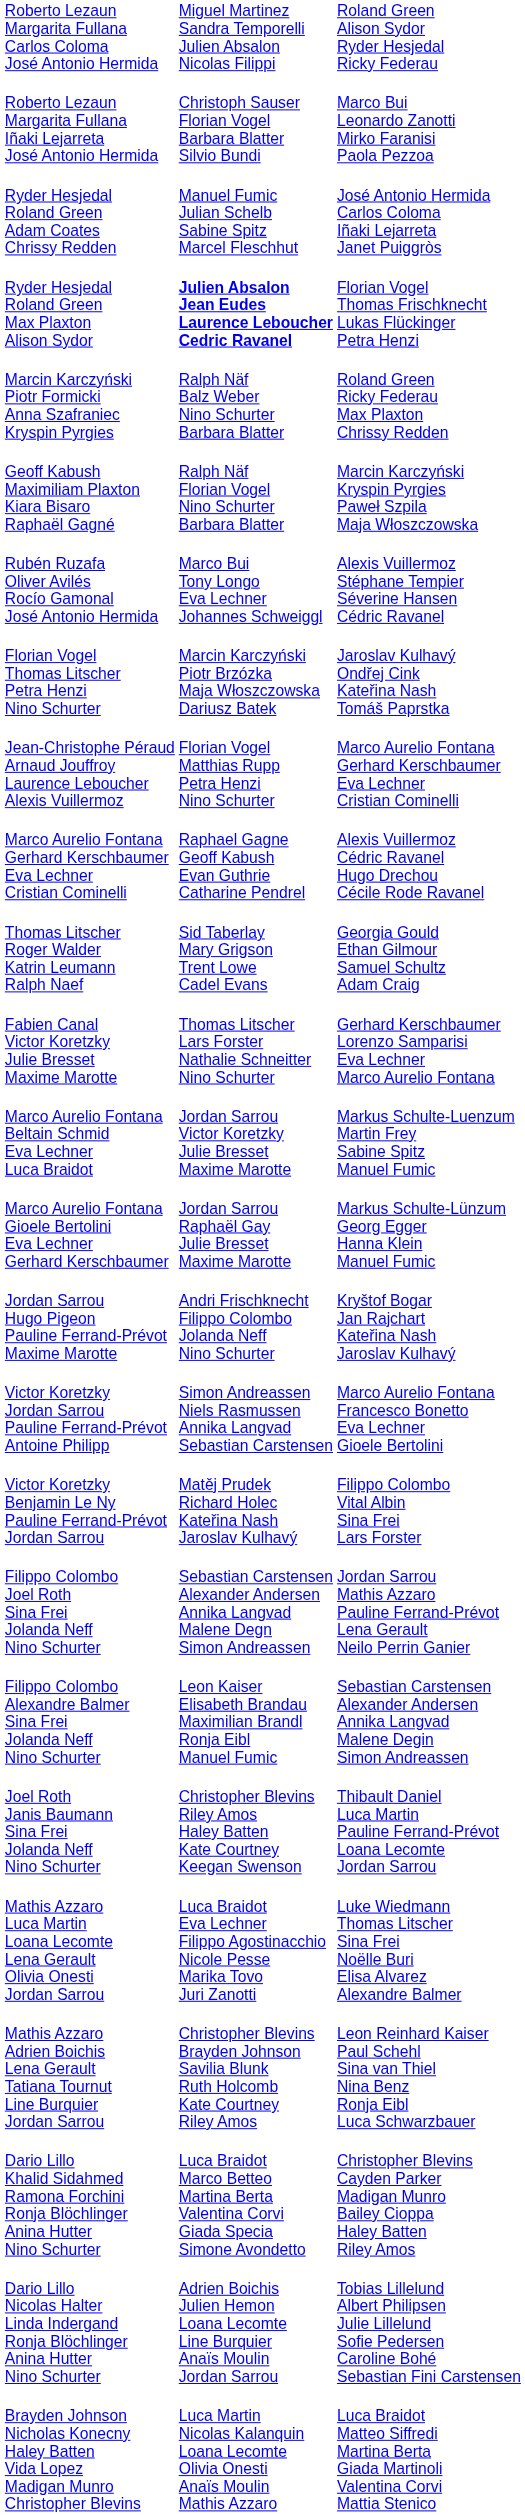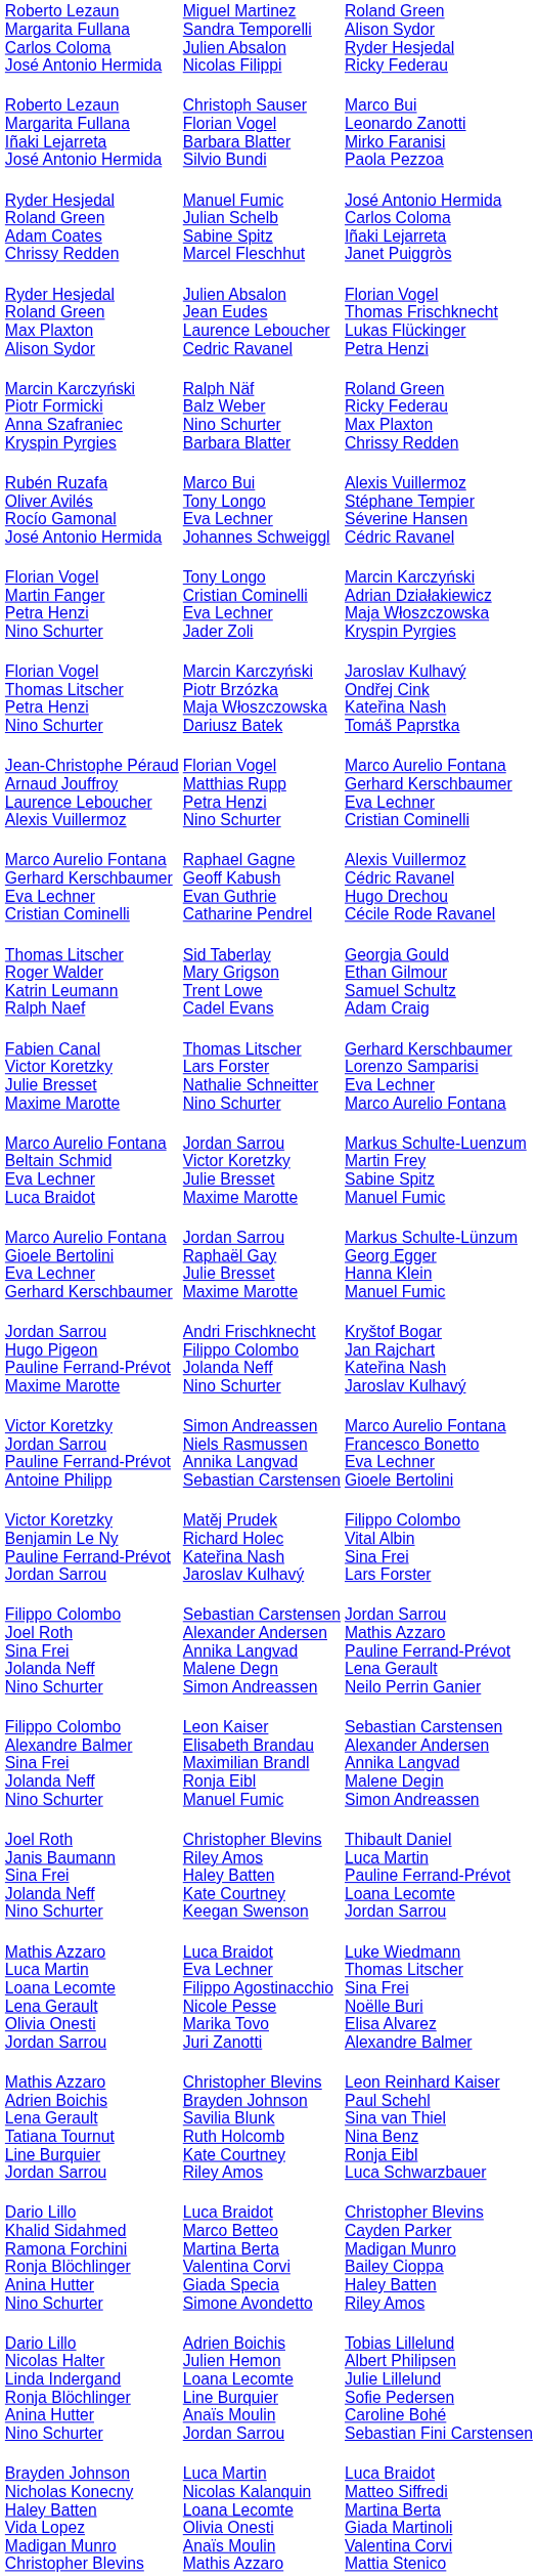Ryder Hesjedal Roland Green Max Plaxton Alison Sydor | column 3: bold -> normal
- row: Geoff Kabush Maximiliam Plaxton Kiara Bisaro Raphaël Gagné | Ralph Näf Florian Vogel Nino Schurter Barbara Blatter | Marcin Karczyński Kryspin Pyrgies Paweł Szpila Maja Włoszczowska
+ row: Florian Vogel Martin Fanger Petra Henzi Nino Schurter | Tony Longo Cristian Cominelli Eva Lechner Jader Zoli | Marcin Karczyński Adrian Działakiewicz Maja Włoszczowska Kryspin Pyrgies
